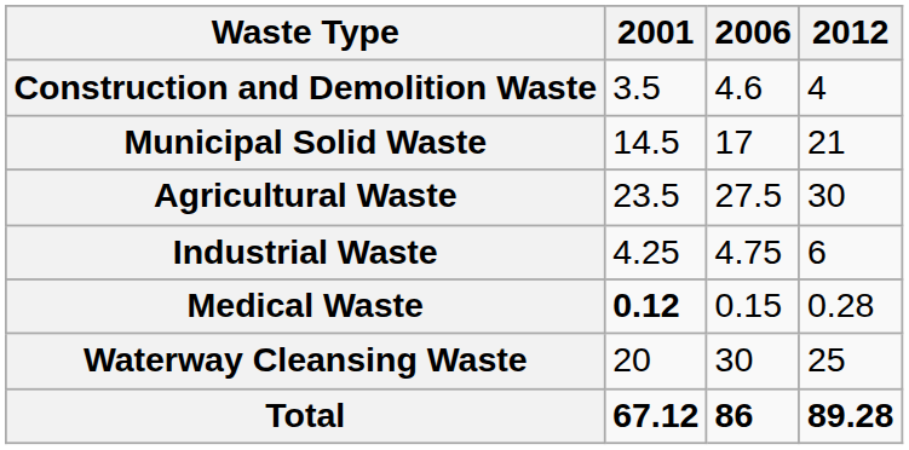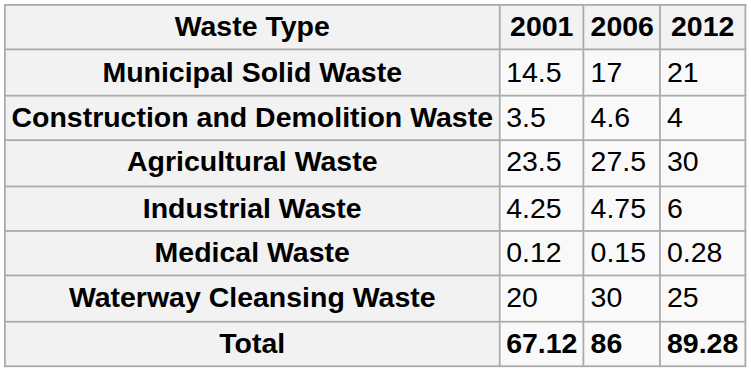rows swapped: Municipal Solid Waste <-> Construction and Demolition Waste
Medical Waste | 2001: bold -> normal
